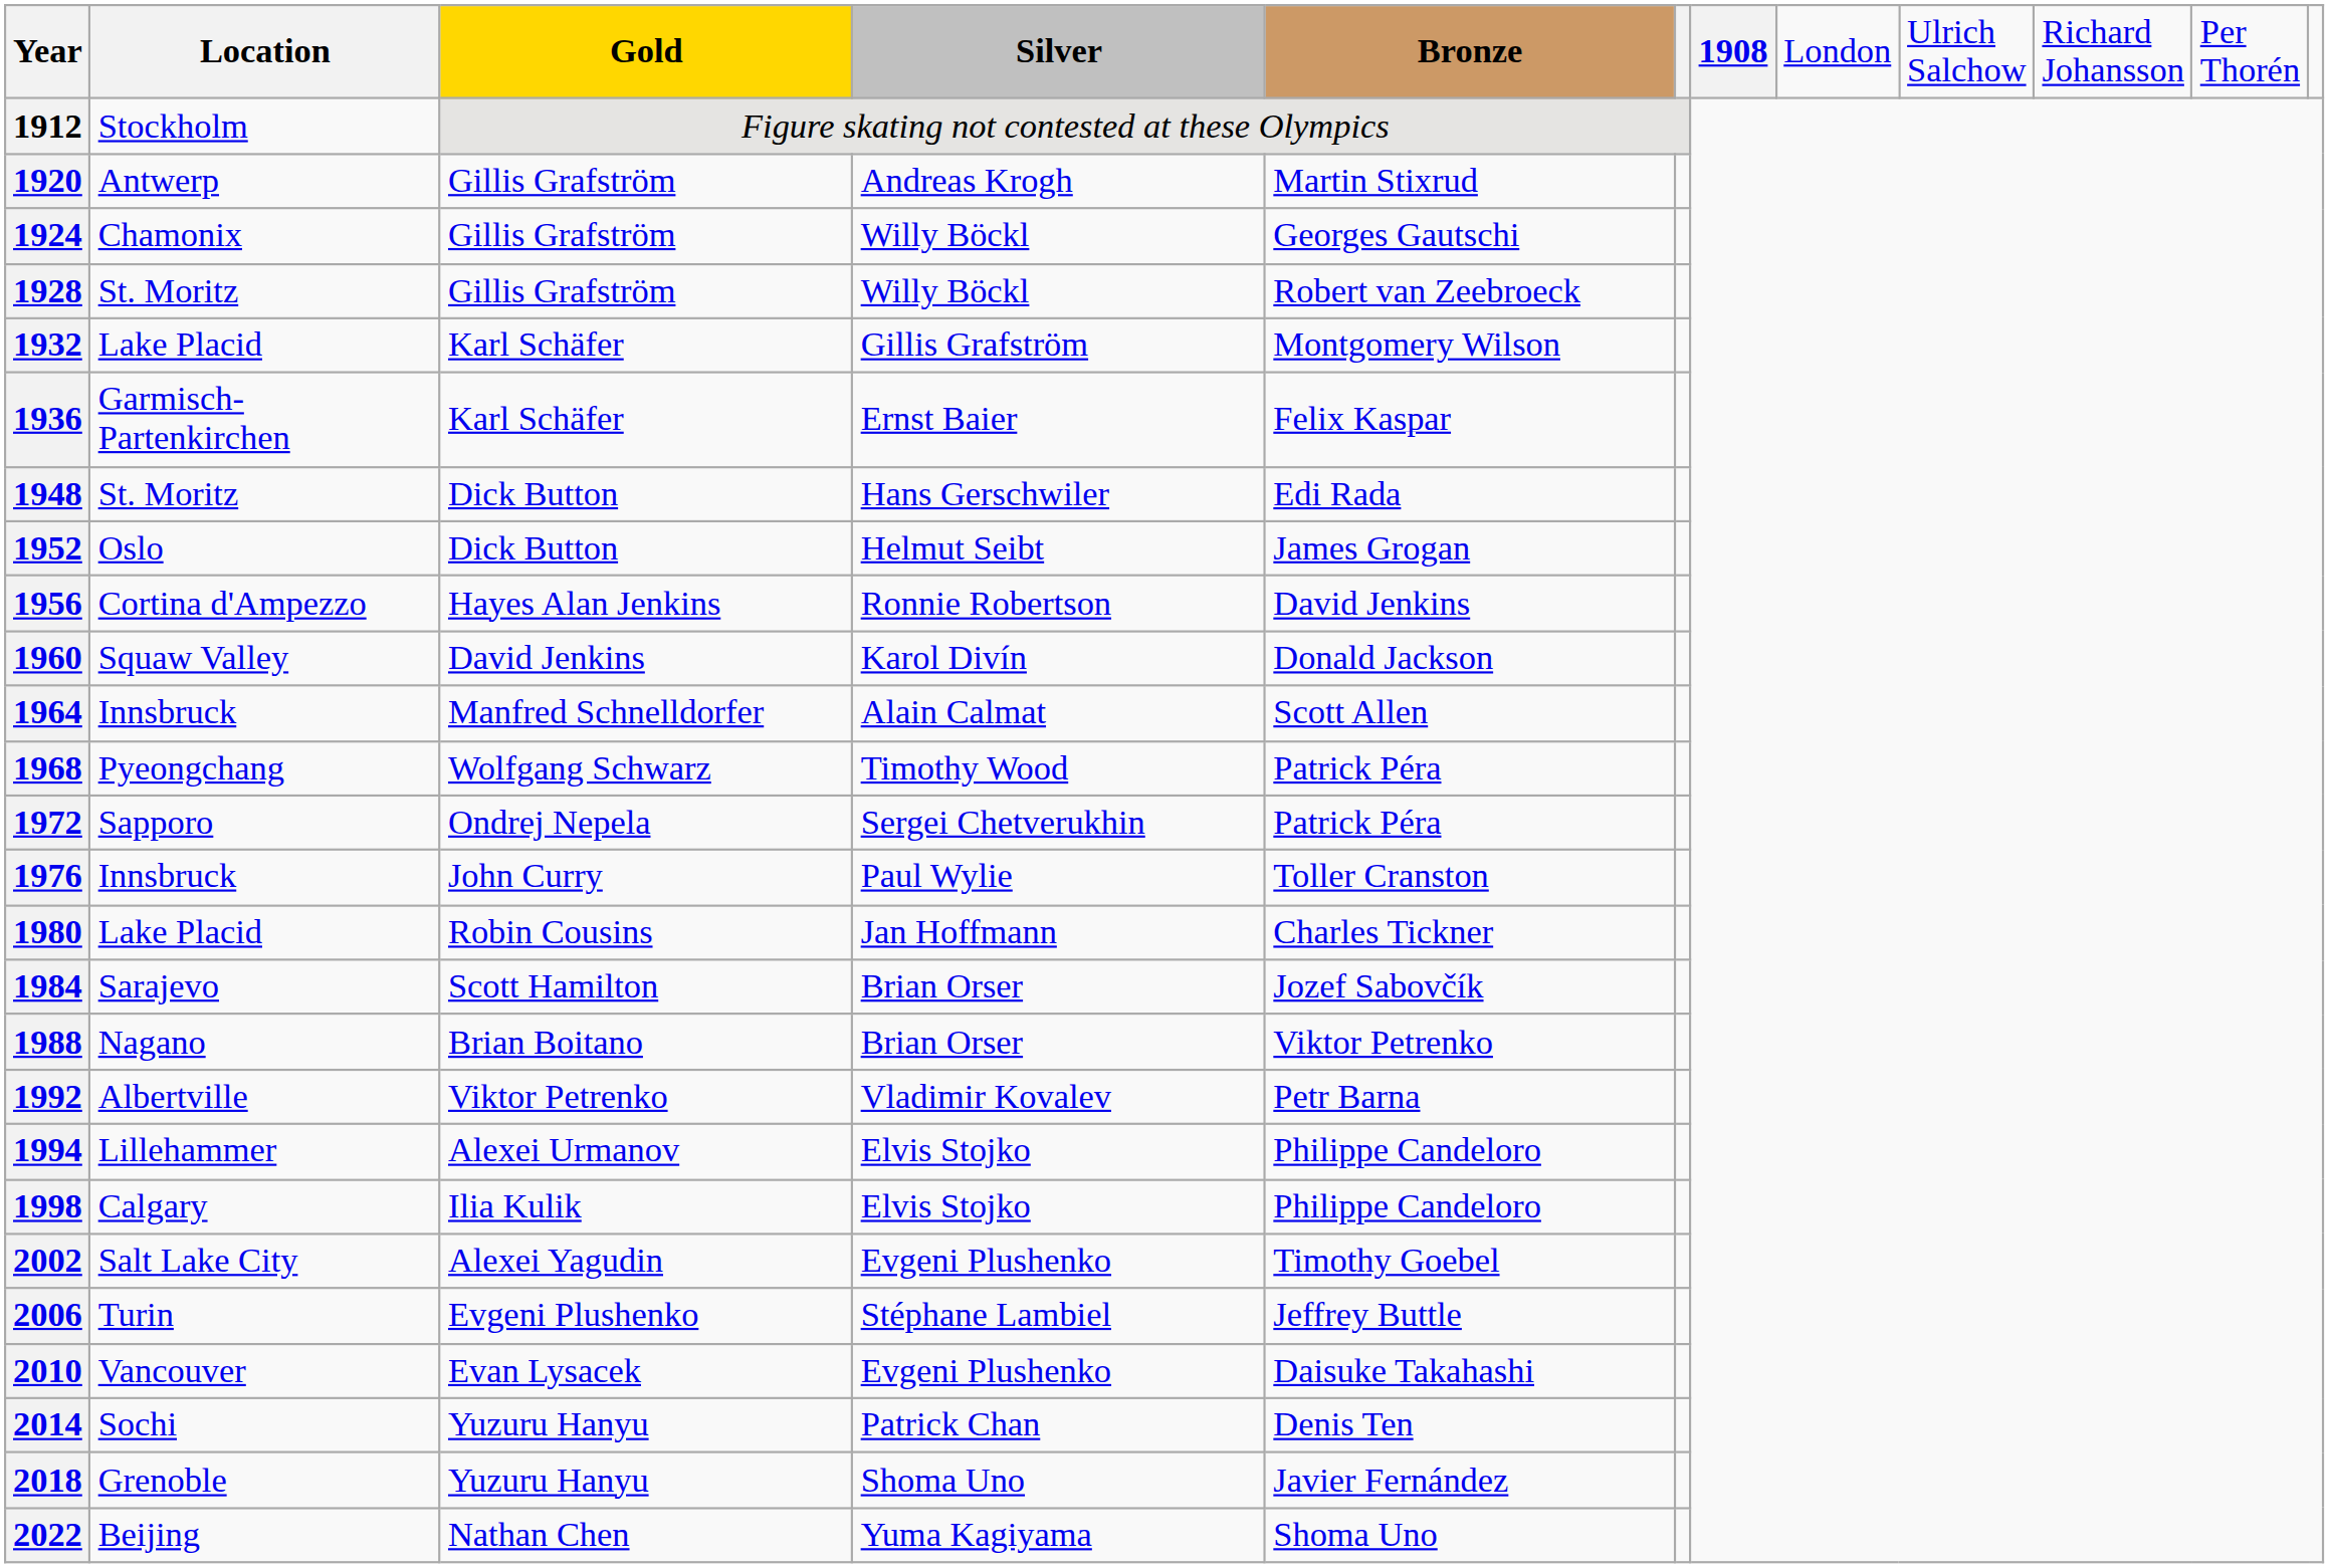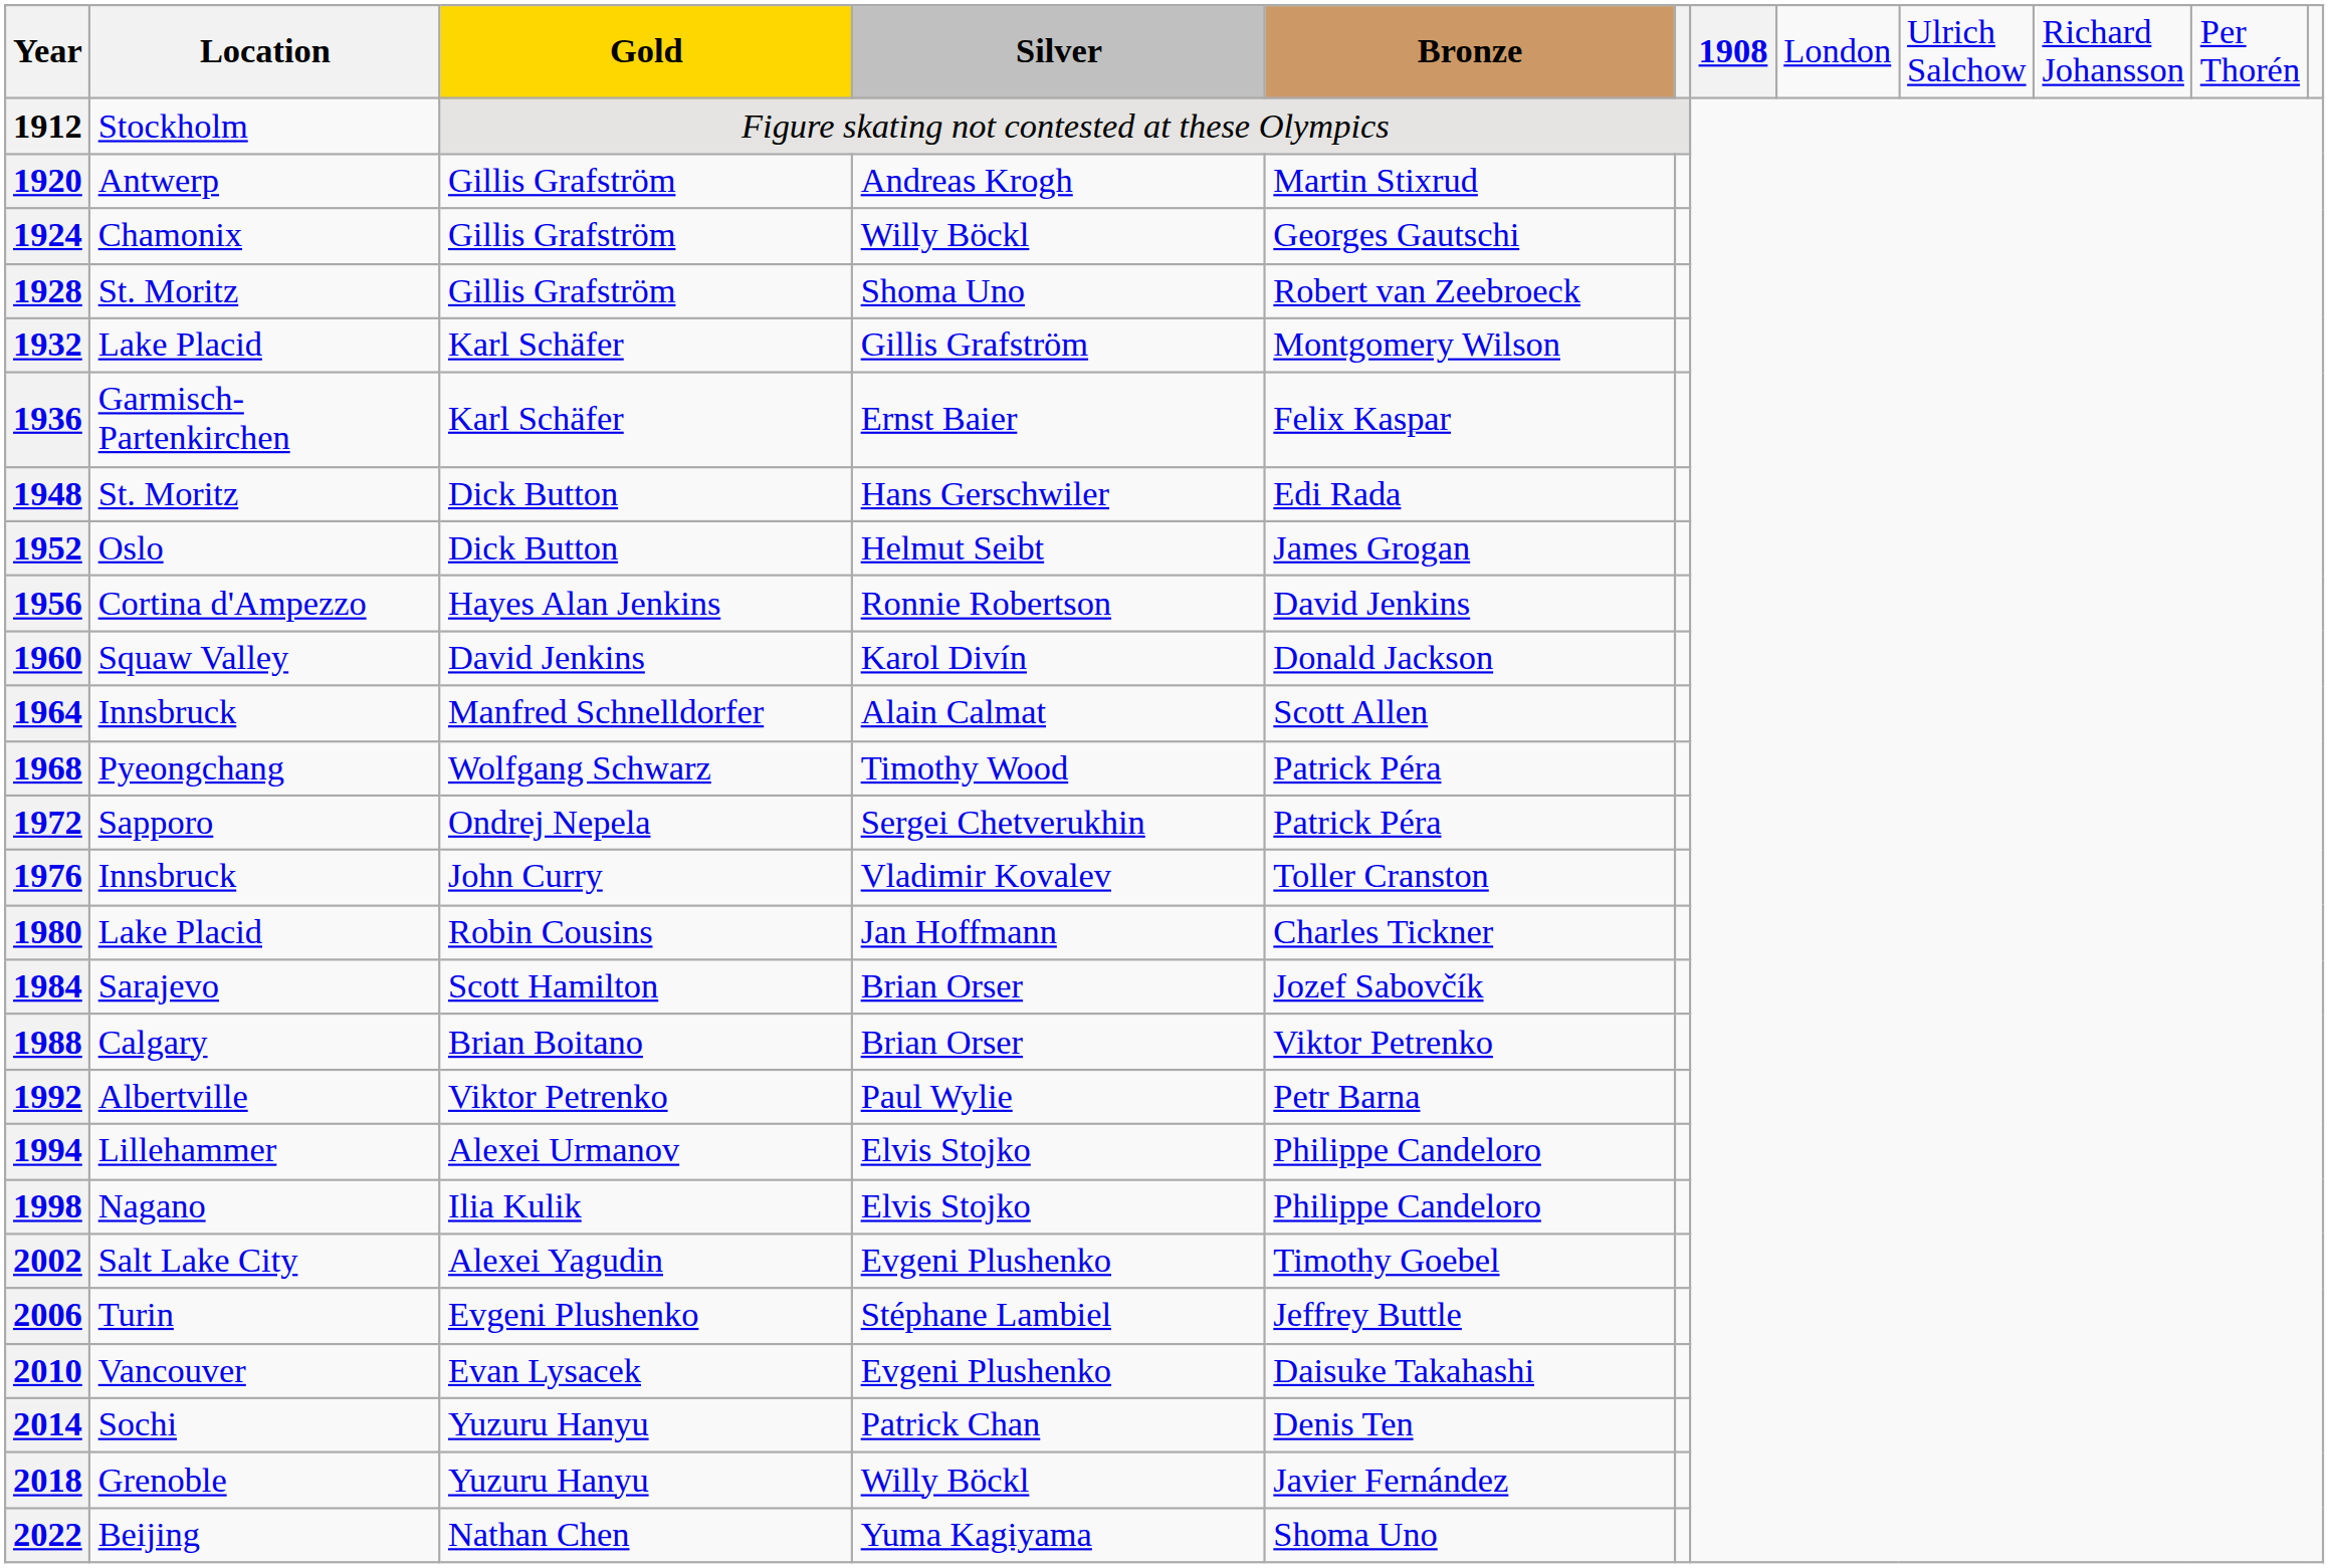1928 | column 4: Willy Böckl -> Shoma Uno
1976 | column 4: Paul Wylie -> Vladimir Kovalev
1988 | column 2: Nagano -> Calgary
1992 | column 4: Vladimir Kovalev -> Paul Wylie
1998 | column 2: Calgary -> Nagano
2018 | column 4: Shoma Uno -> Willy Böckl
